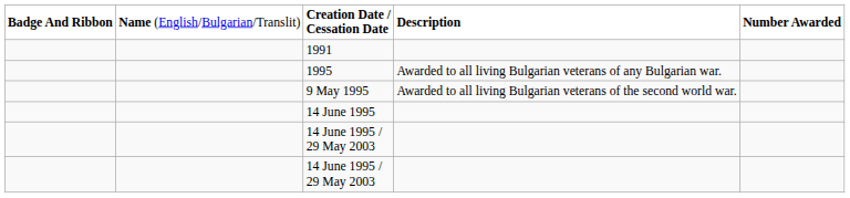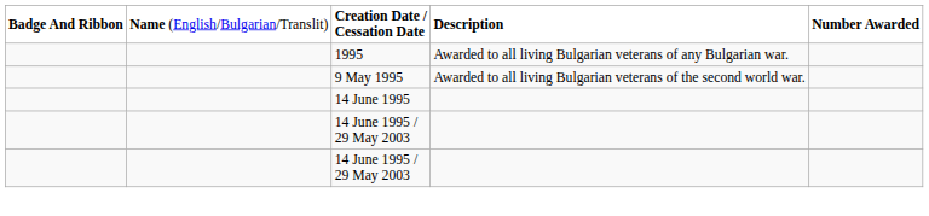- row: 1991
